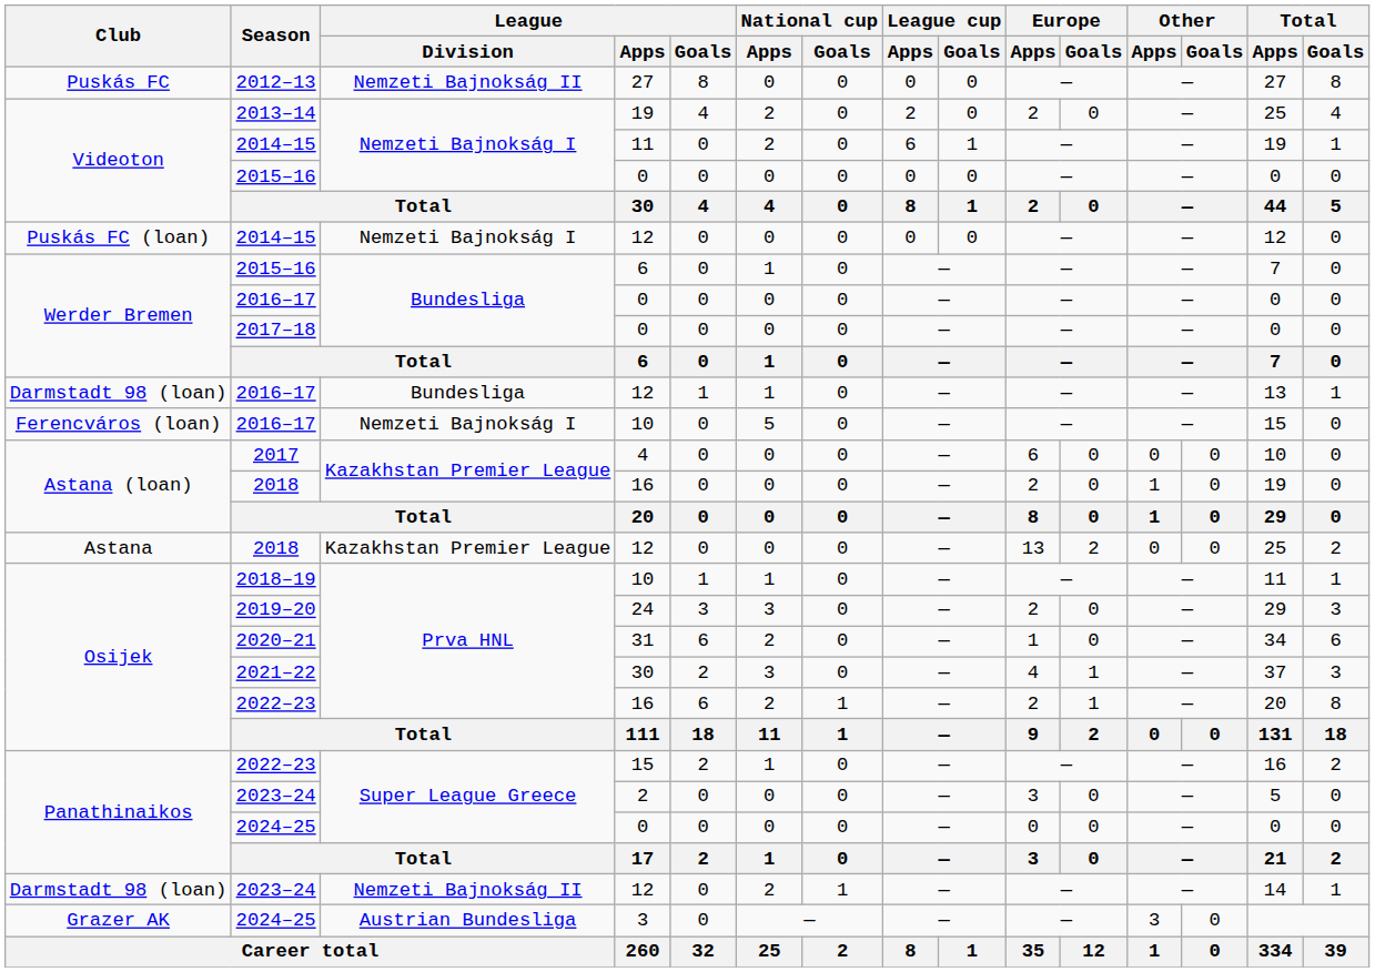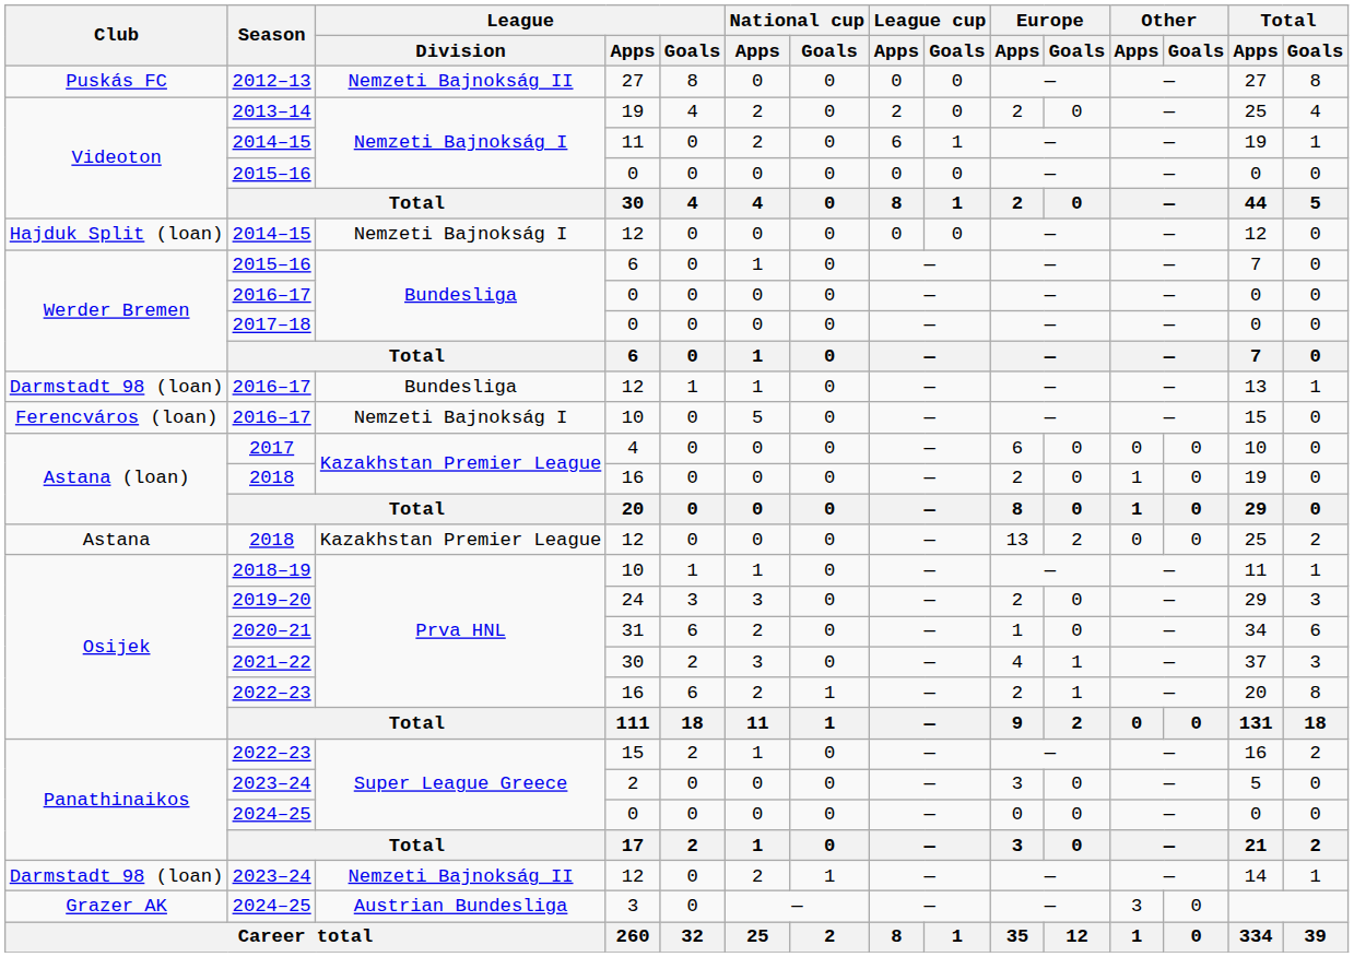2014–15 / 12 | Club: Puskás FC (loan) -> Hajduk Split (loan)
